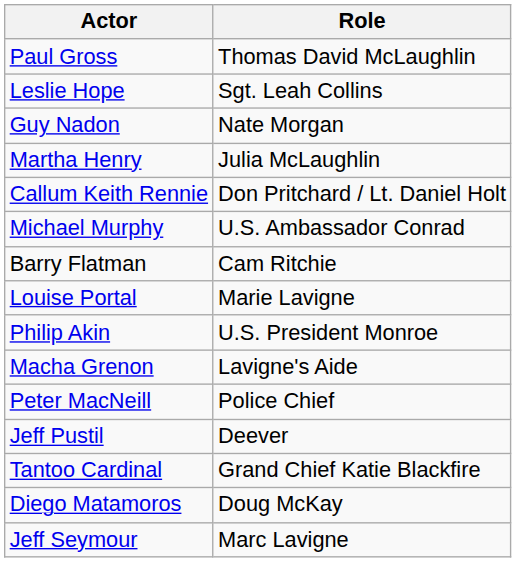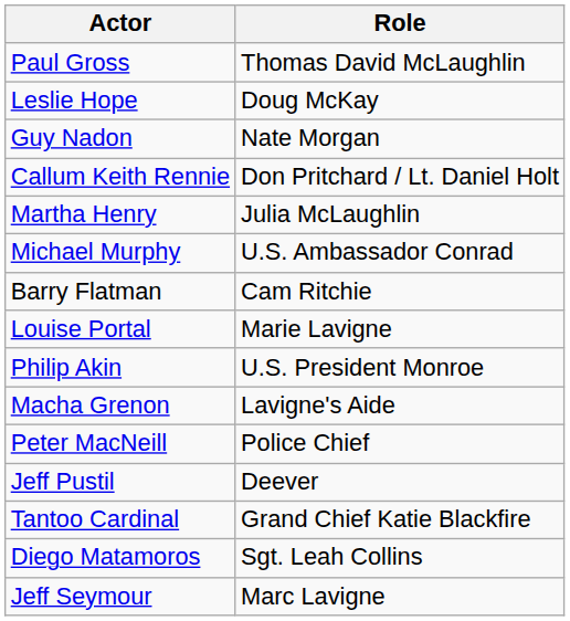Leslie Hope | Role: Sgt. Leah Collins -> Doug McKay
rows swapped: Martha Henry <-> Callum Keith Rennie
Diego Matamoros | Role: Doug McKay -> Sgt. Leah Collins
